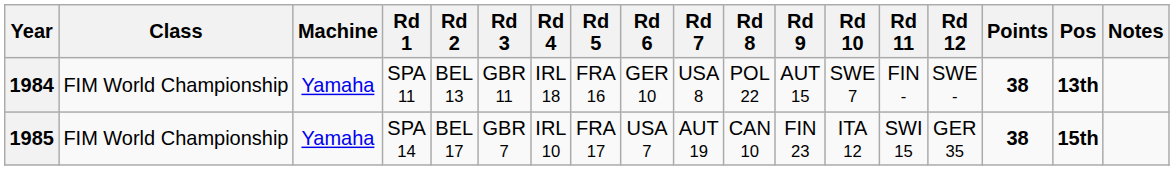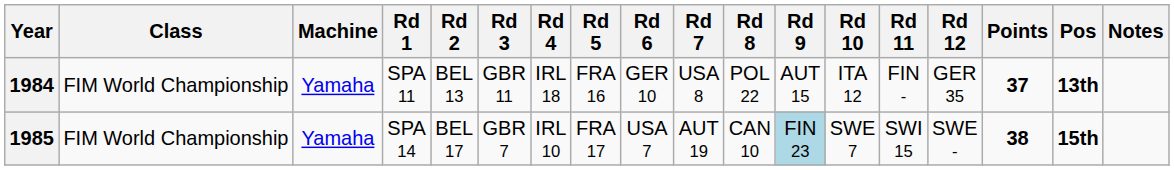1984 | Rd 10: SWE 7 -> ITA 12
1984 | Rd 12: SWE - -> GER 35
1984 | Points: 38 -> 37
1985 | Rd 9: no background -> lightblue background
1985 | Rd 10: ITA 12 -> SWE 7
1985 | Rd 12: GER 35 -> SWE -
